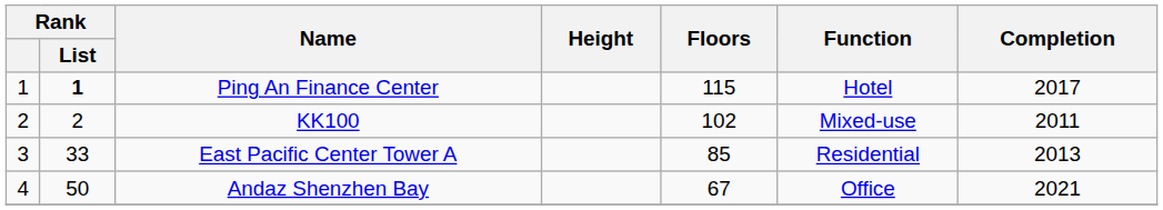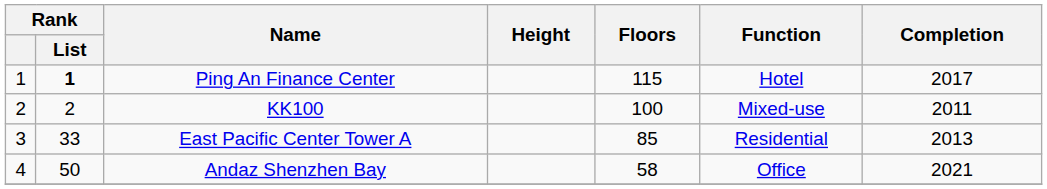KK100 | Floors: 102 -> 100
Andaz Shenzhen Bay | Floors: 67 -> 58
